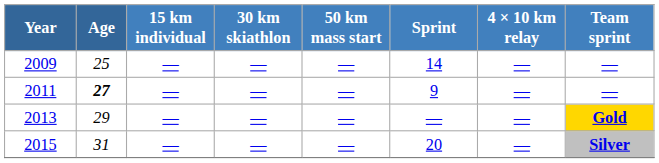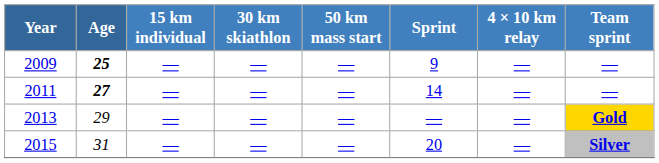2009 | Age: normal -> bold
2009 | Sprint: 14 -> 9
2011 | Sprint: 9 -> 14
